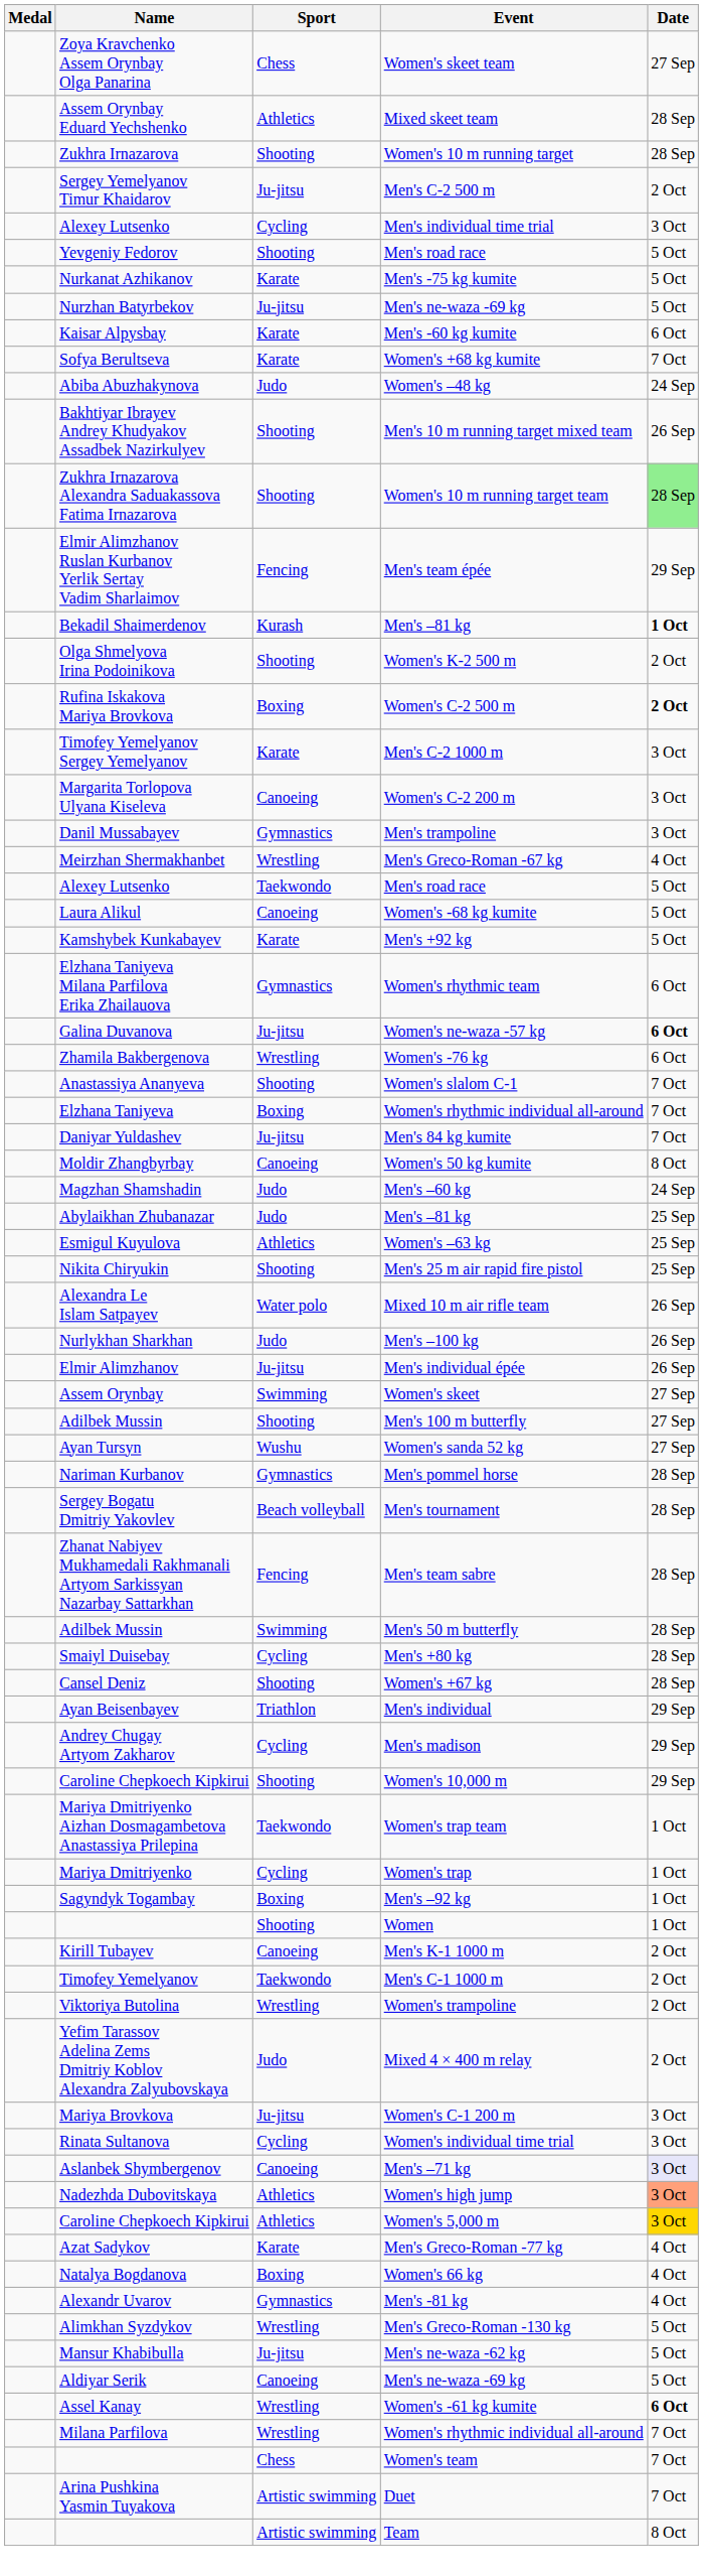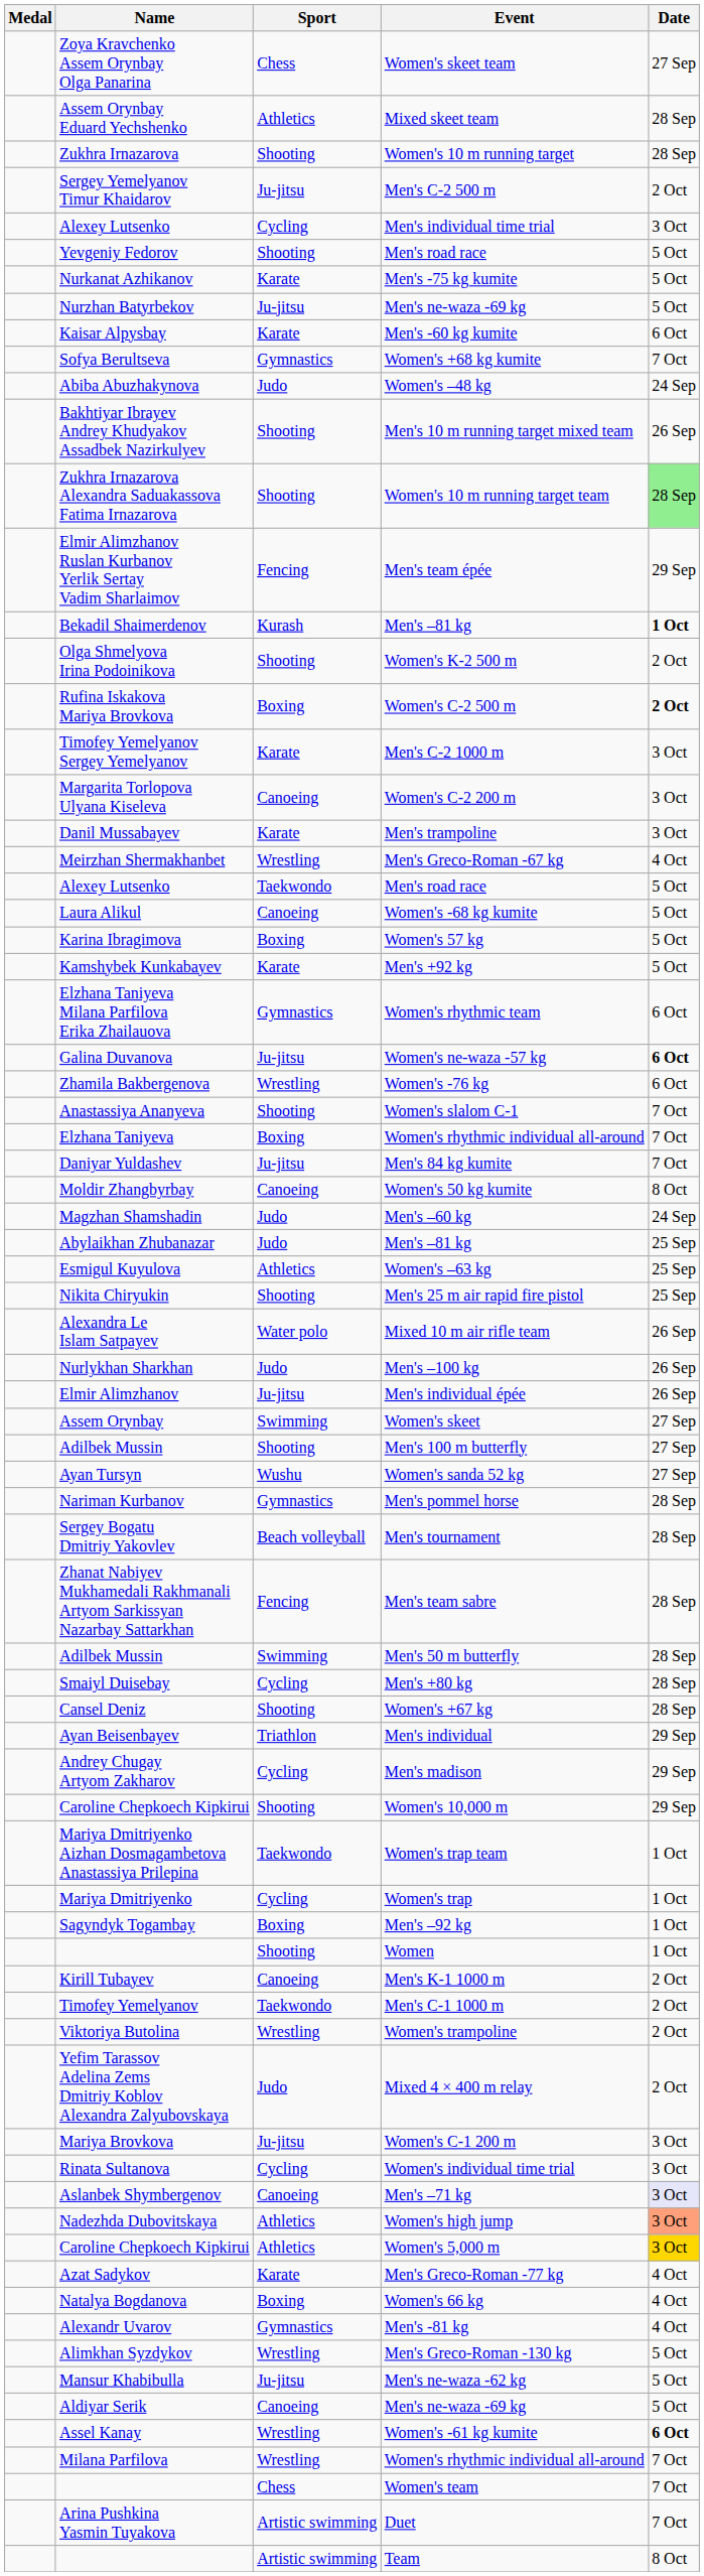Women's +68 kg kumite | Sport: Karate -> Gymnastics
Men's trampoline | Sport: Gymnastics -> Karate
+ row: Karina Ibragimova | Boxing | Women's 57 kg | 5 Oct
